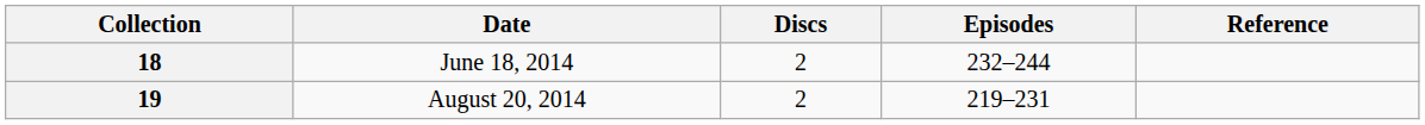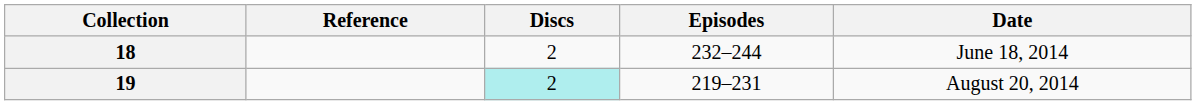columns swapped: Date <-> Reference
19 | Discs: no background -> paleturquoise background
